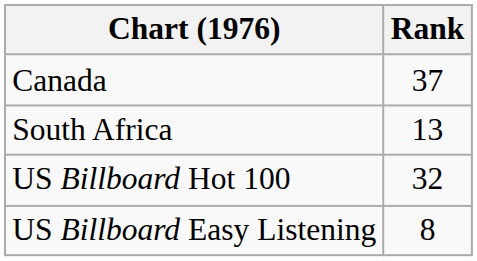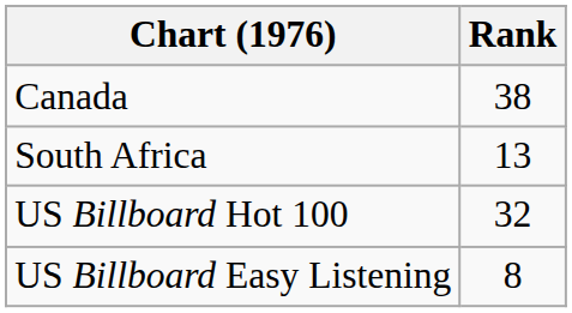Canada | Rank: 37 -> 38
